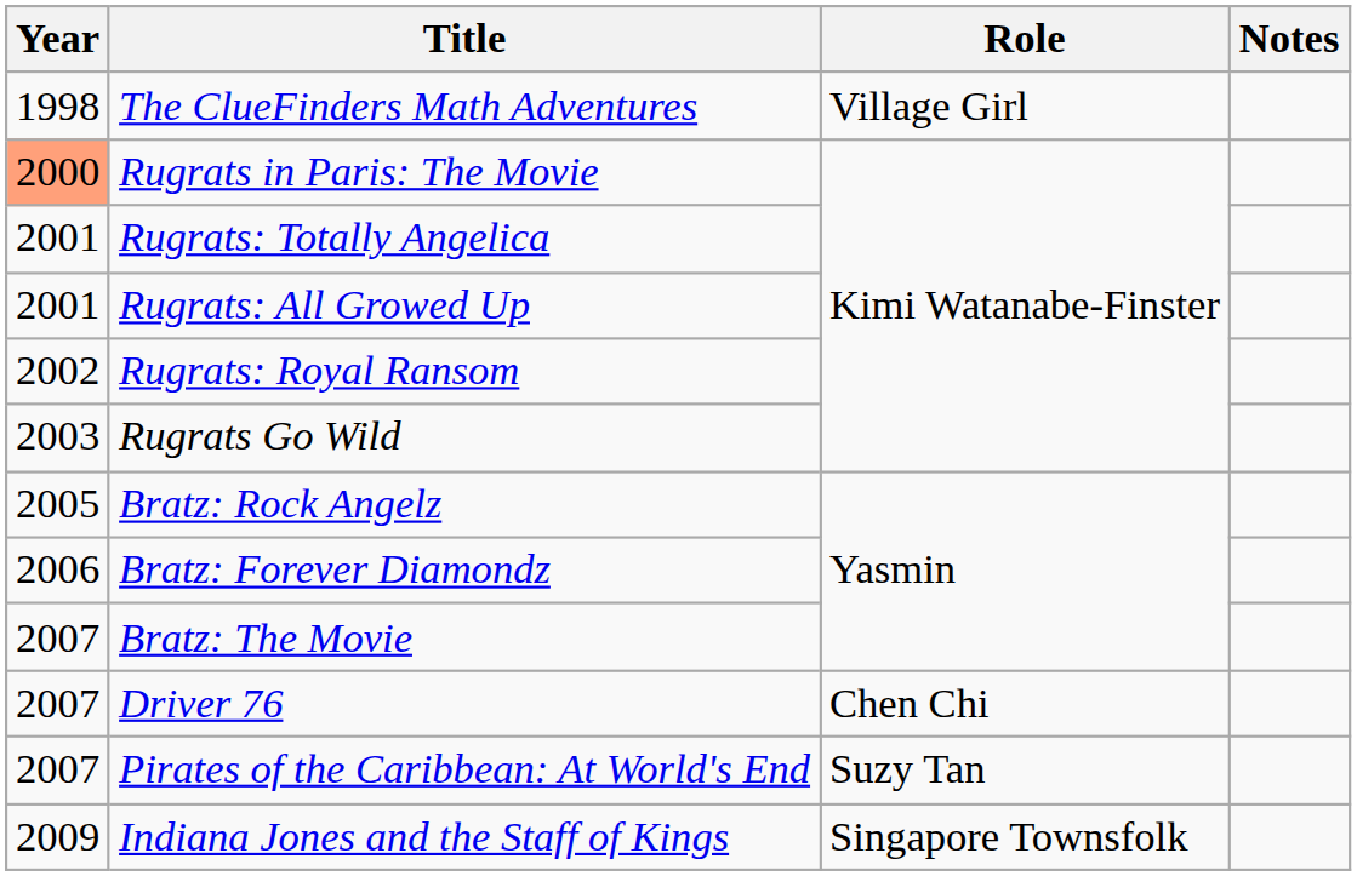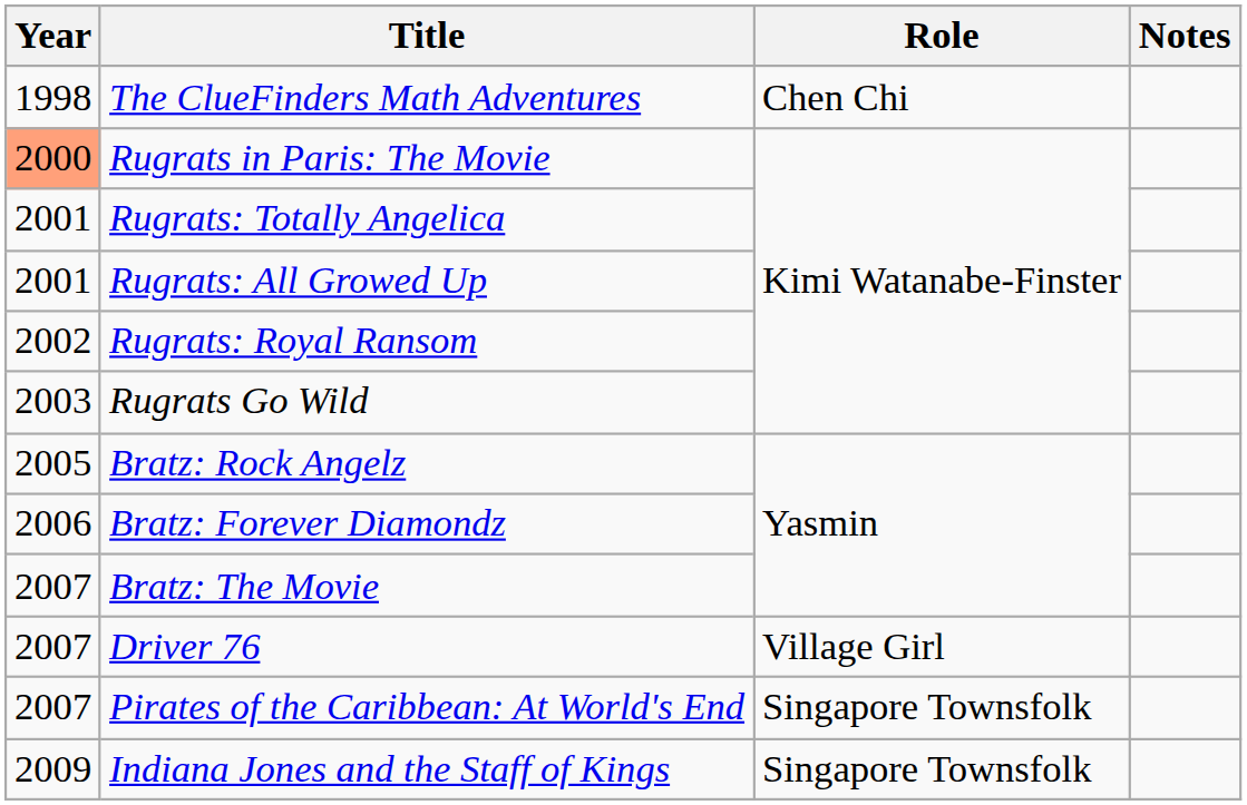The ClueFinders Math Adventures | Role: Village Girl -> Chen Chi
Driver 76 | Role: Chen Chi -> Village Girl
Pirates of the Caribbean: At World's End | Role: Suzy Tan -> Singapore Townsfolk
